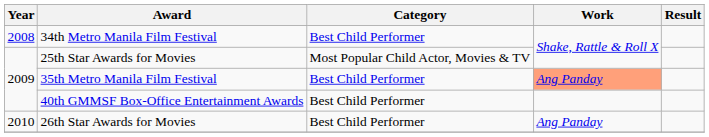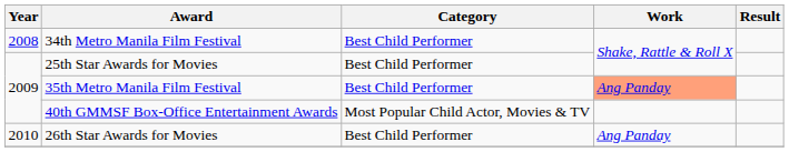25th Star Awards for Movies | Category: Most Popular Child Actor, Movies & TV -> Best Child Performer
40th GMMSF Box-Office Entertainment Awards | Category: Best Child Performer -> Most Popular Child Actor, Movies & TV
